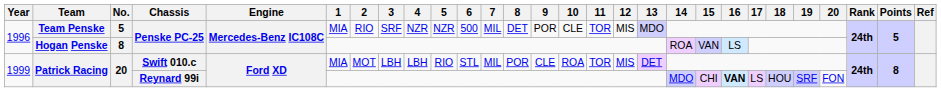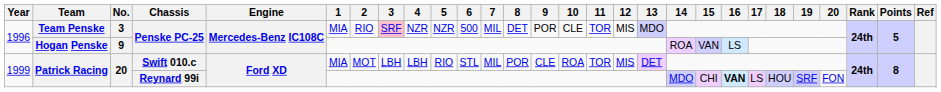Team Penske | No.: 5 -> 3
Team Penske | 3: no background -> pink background
Hogan Penske | No.: 8 -> 9
